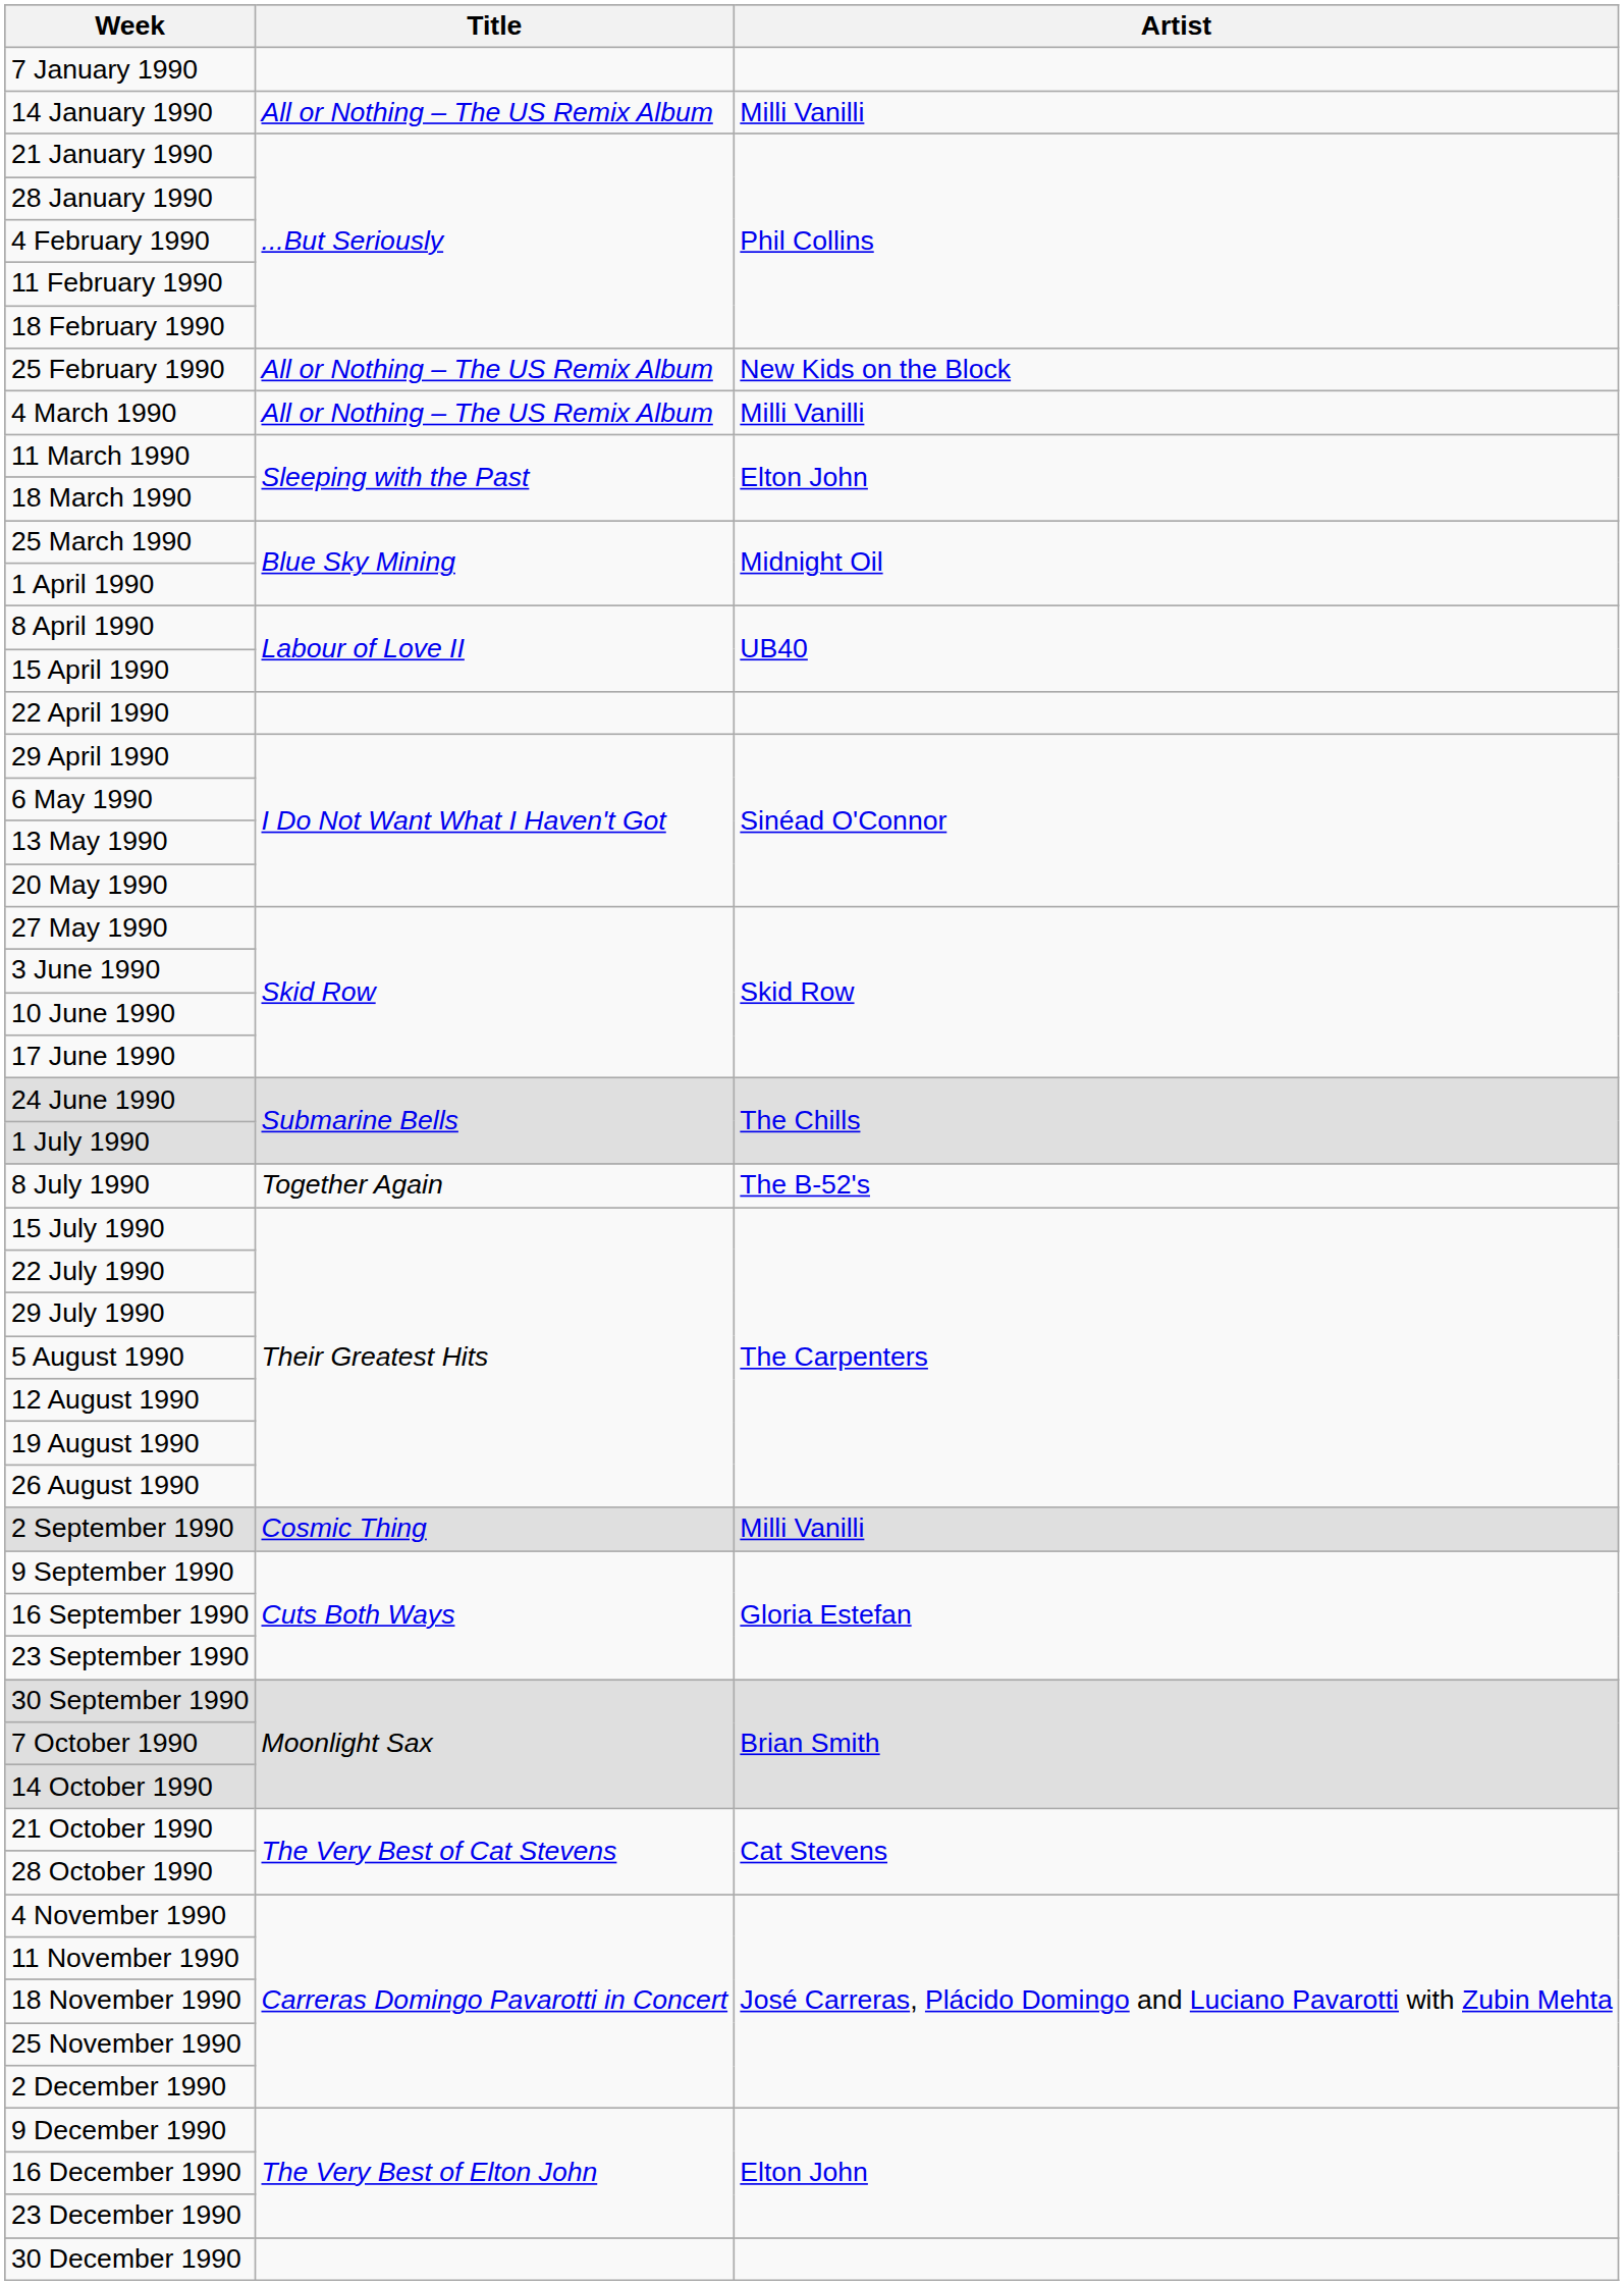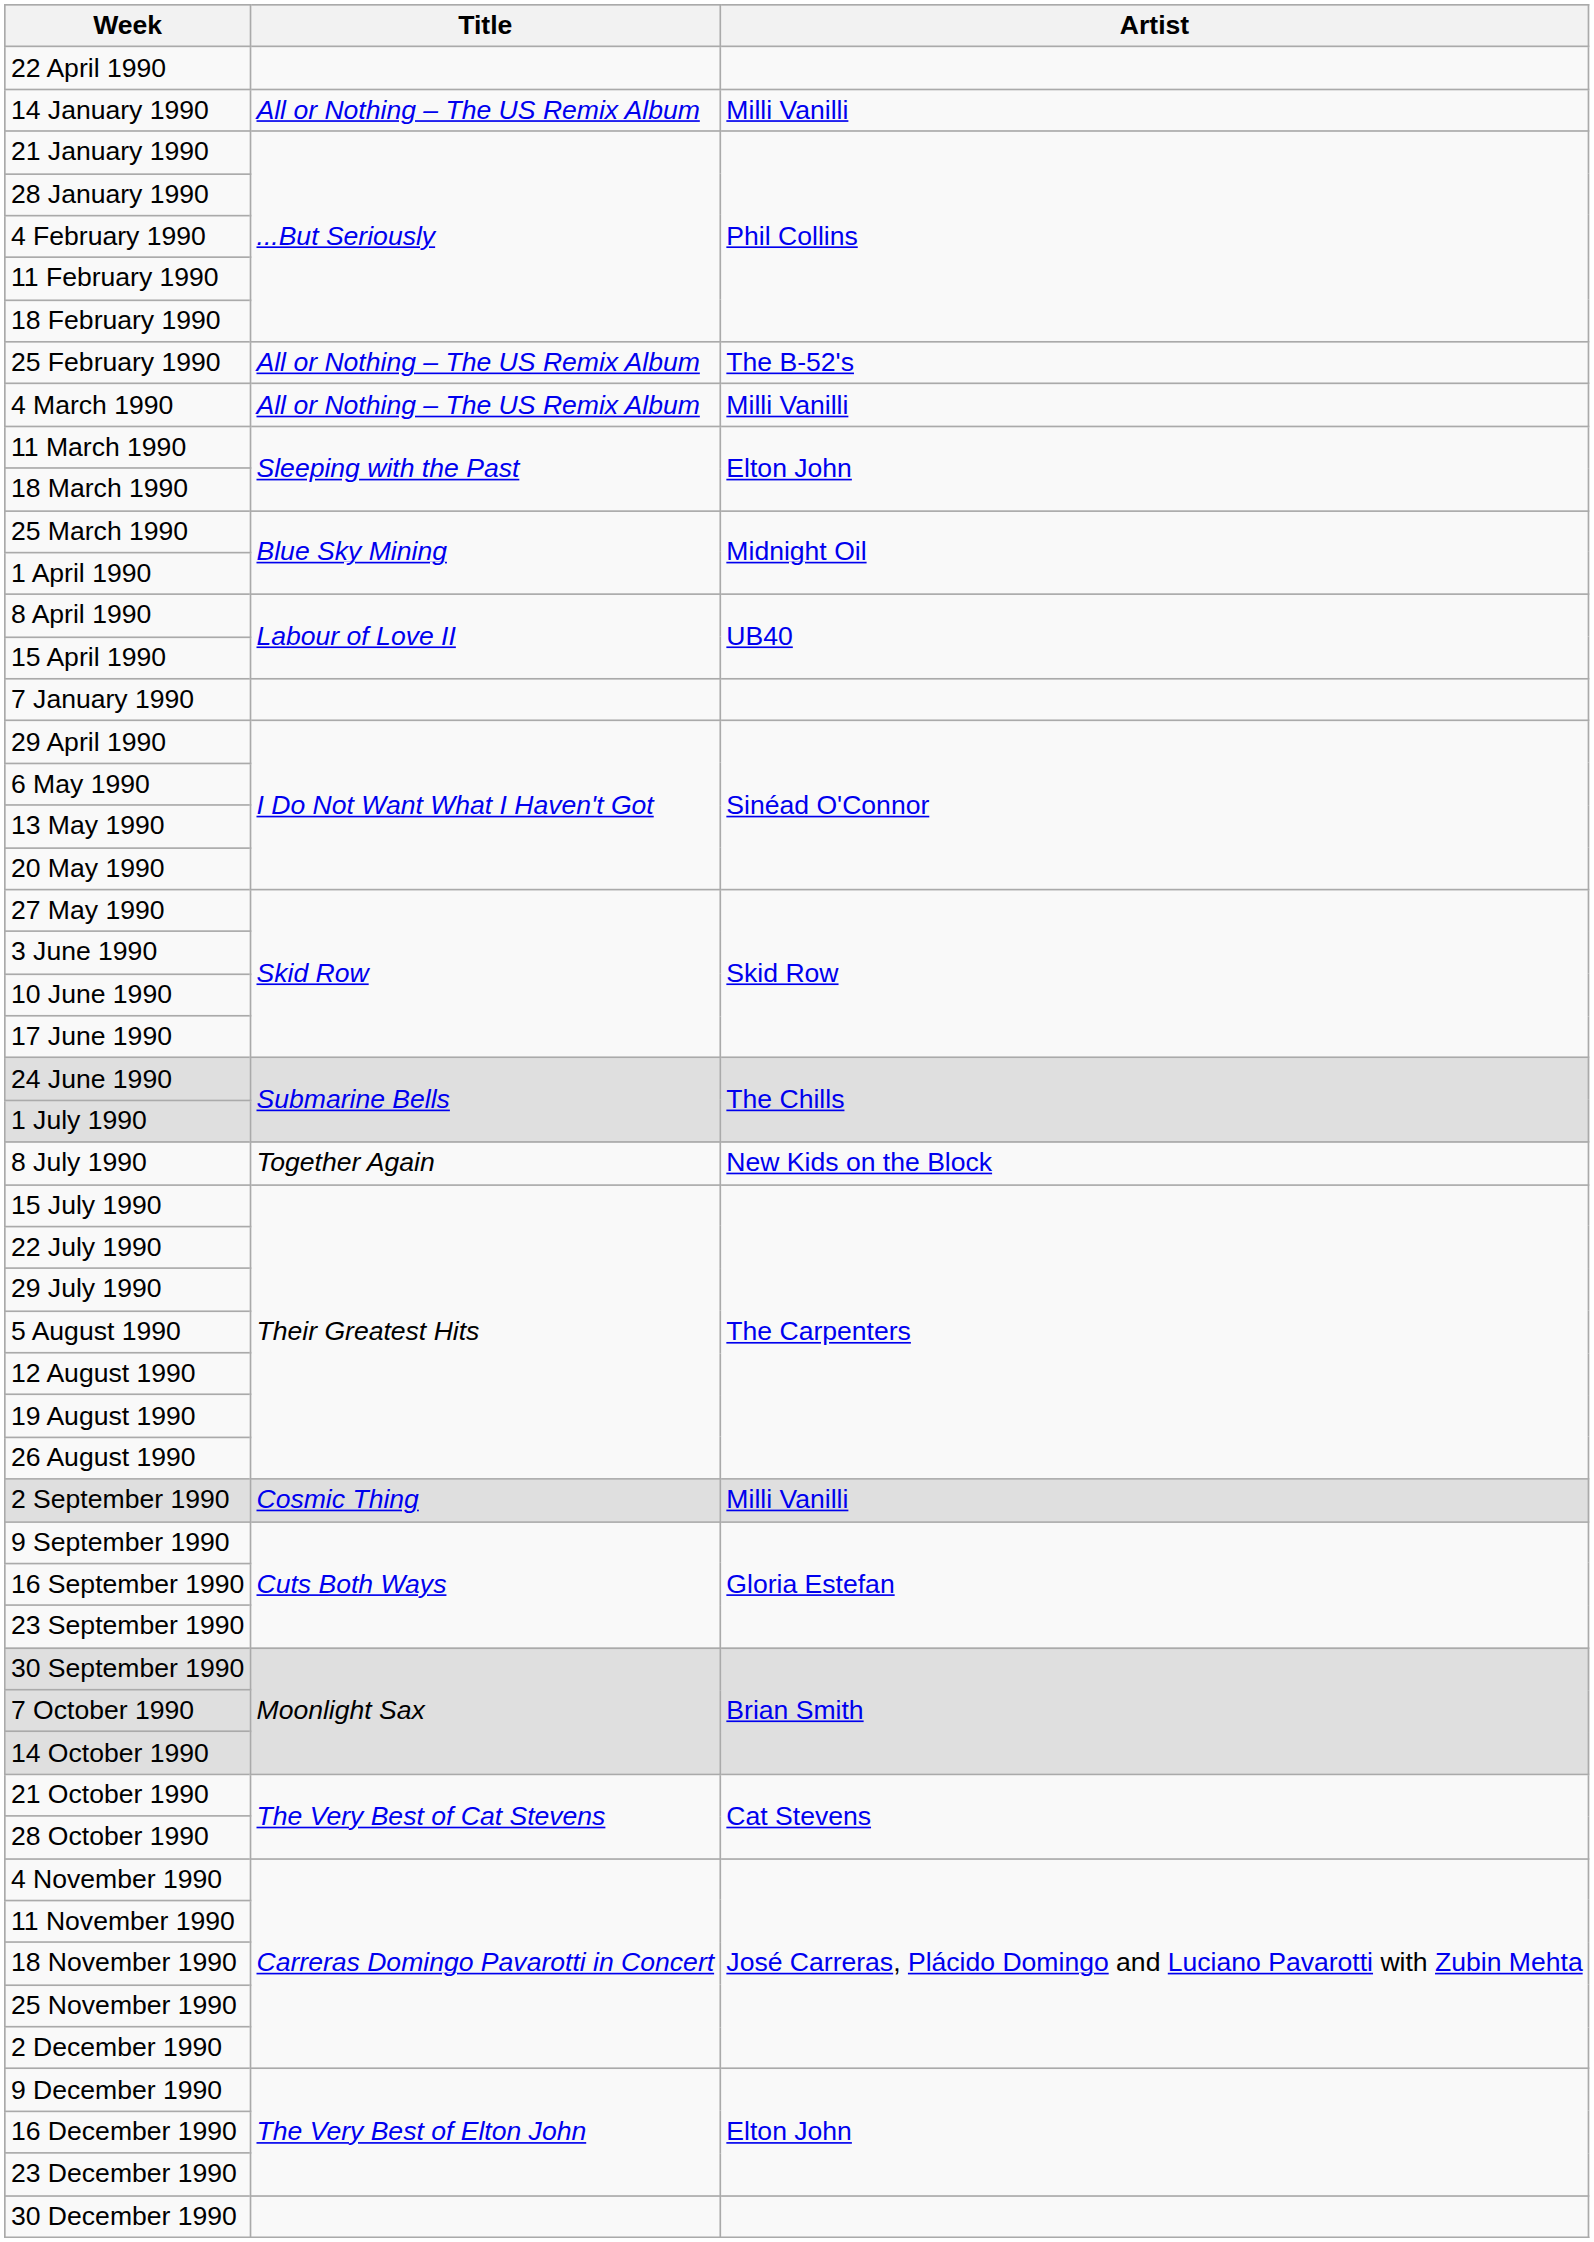rows swapped: 7 January 1990 <-> 22 April 1990
25 February 1990 | Artist: New Kids on the Block -> The B-52's
8 July 1990 | Artist: The B-52's -> New Kids on the Block
